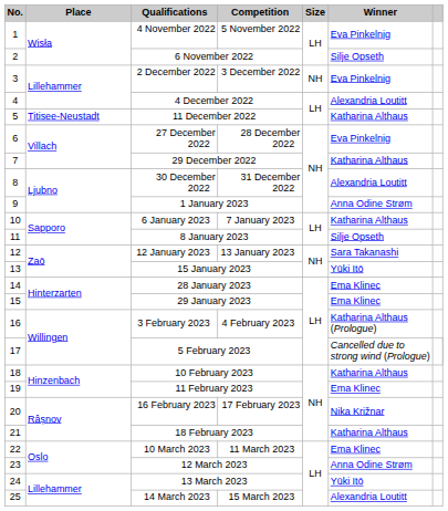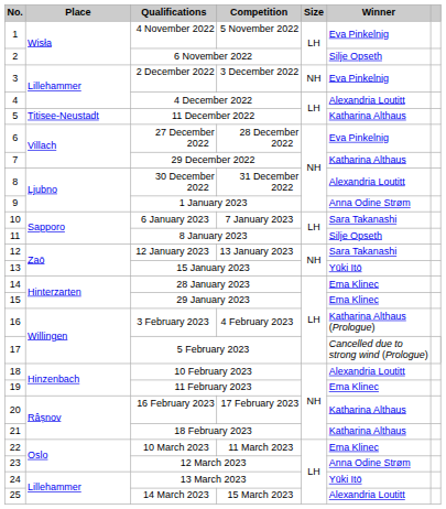6 January 2023 | Winner: Katharina Althaus -> Sara Takanashi
10 February 2023 | Winner: Katharina Althaus -> Alexandria Loutitt
16 February 2023 | Winner: Nika Križnar -> Katharina Althaus
